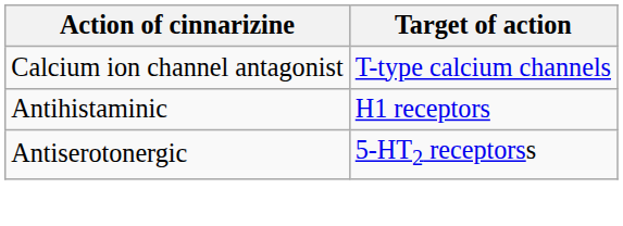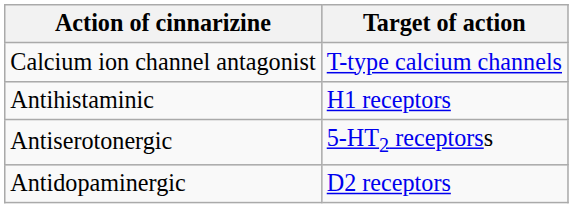+ row: Antidopaminergic | D2 receptors
